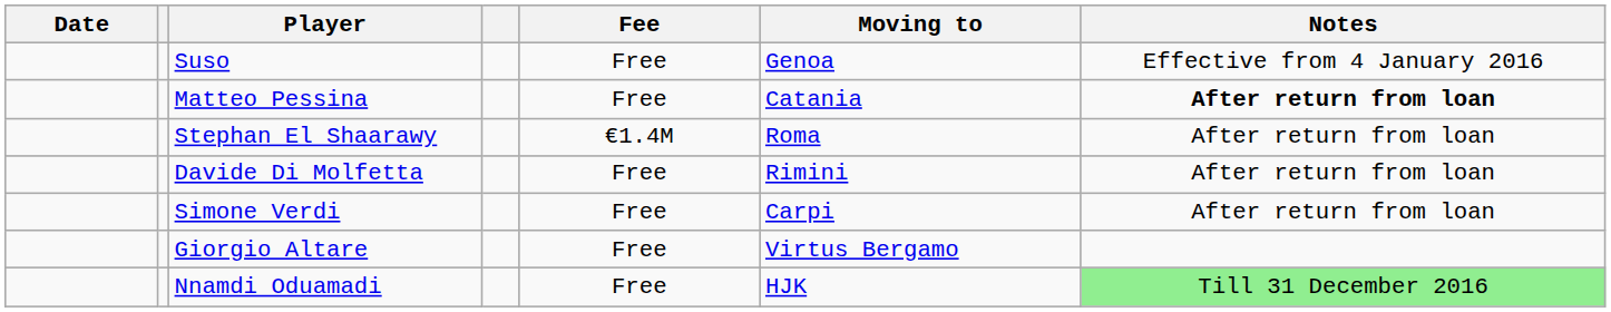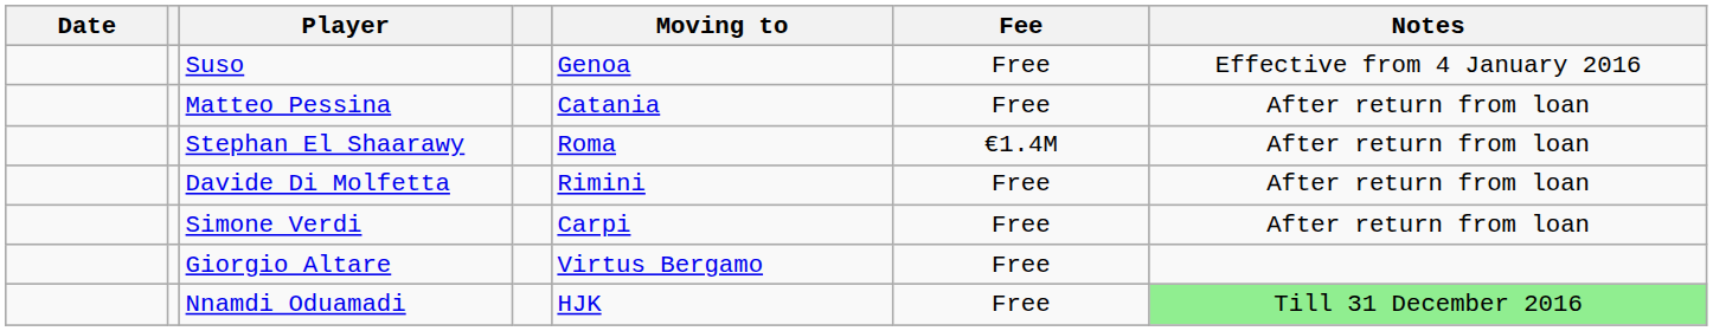columns swapped: Moving to <-> Fee
Matteo Pessina | Notes: bold -> normal
